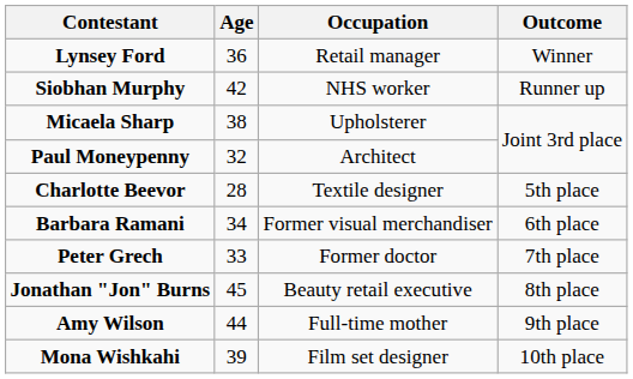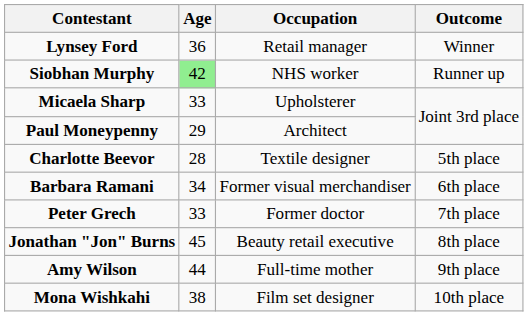Siobhan Murphy | Age: no background -> lightgreen background
Micaela Sharp | Age: 38 -> 33
Paul Moneypenny | Age: 32 -> 29
Mona Wishkahi | Age: 39 -> 38
